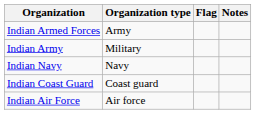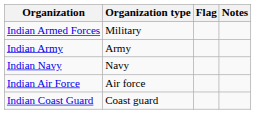Indian Armed Forces | Organization type: Army -> Military
Indian Army | Organization type: Military -> Army
rows swapped: Indian Air Force <-> Indian Coast Guard
